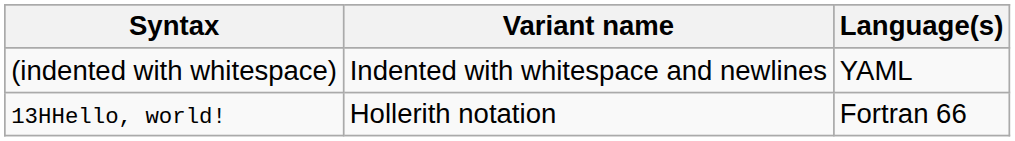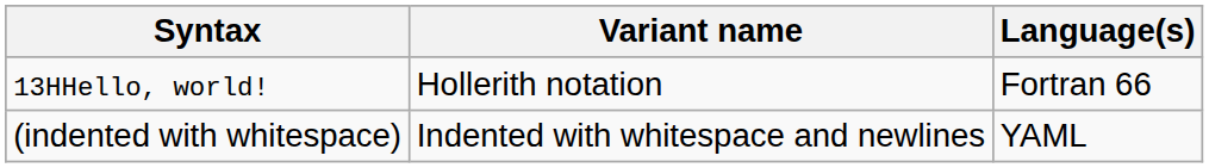rows swapped: 13HHello, world! <-> (indented with whitespace)
